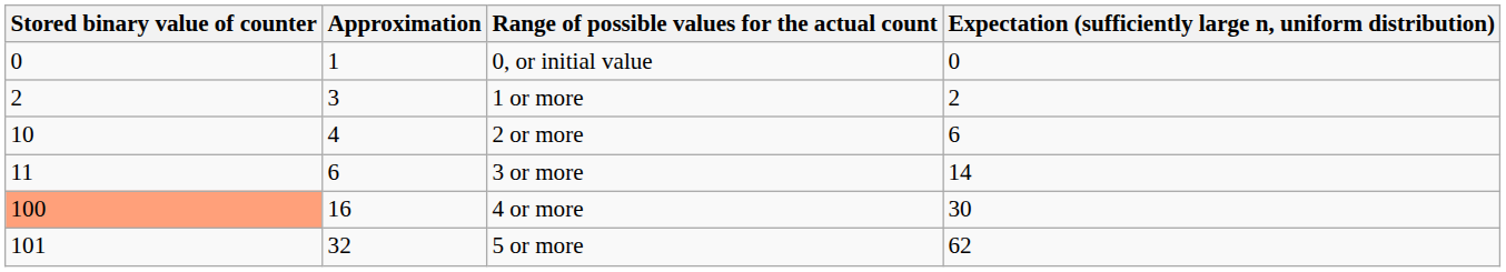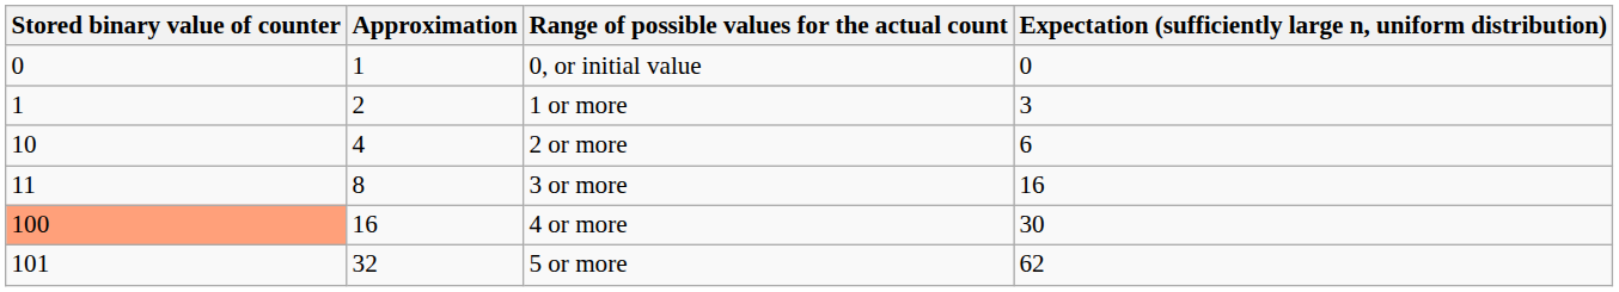1 or more | Stored binary value of counter: 2 -> 1
1 or more | Approximation: 3 -> 2
1 or more | Expectation (sufficiently large n, uniform distribution): 2 -> 3
3 or more | Approximation: 6 -> 8
3 or more | Expectation (sufficiently large n, uniform distribution): 14 -> 16
